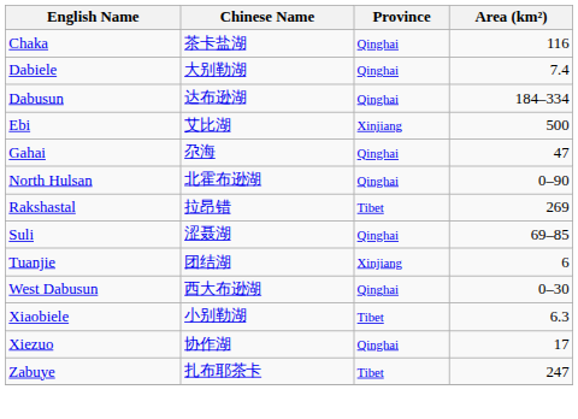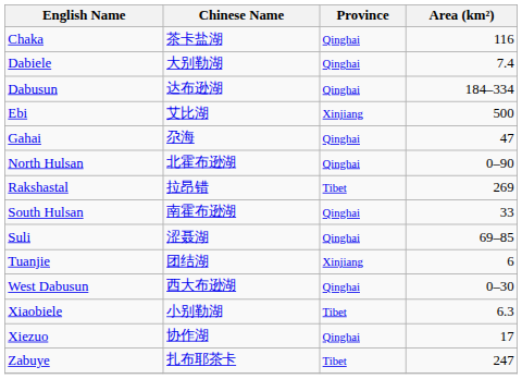+ row: South Hulsan | 南霍布逊湖 | Qinghai | 33
